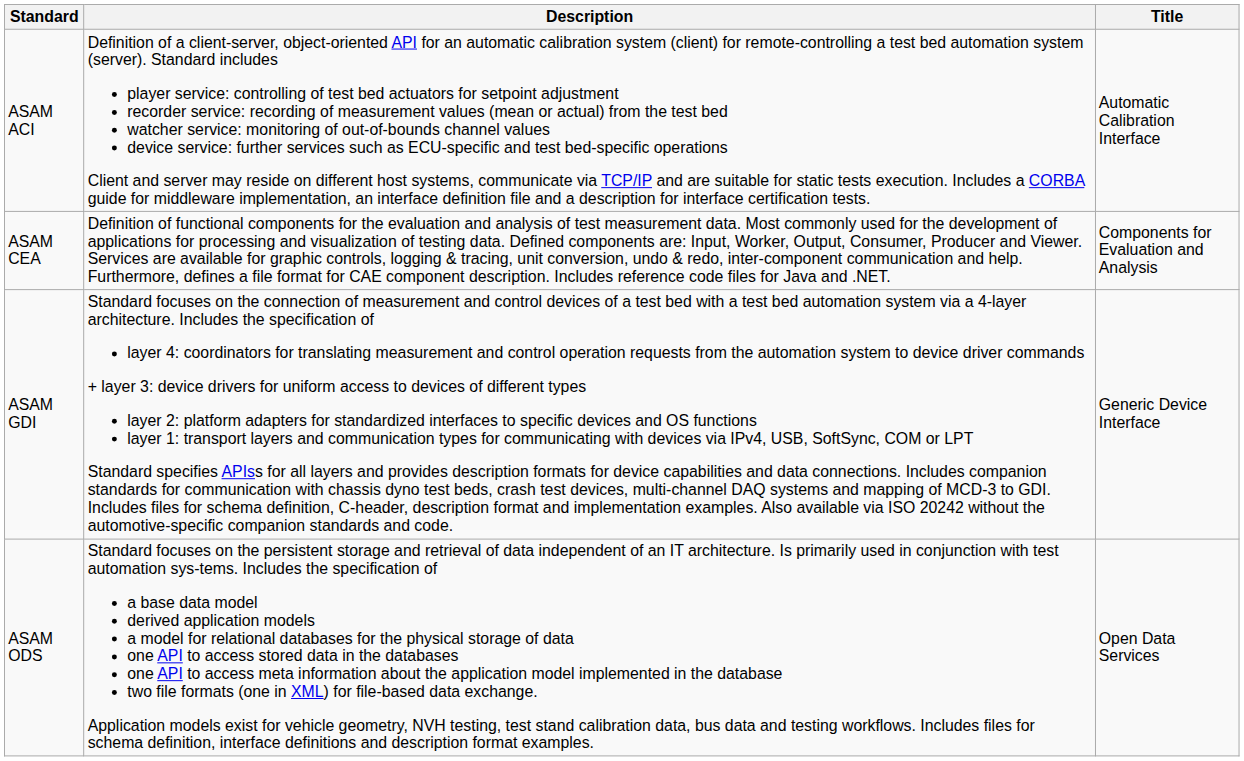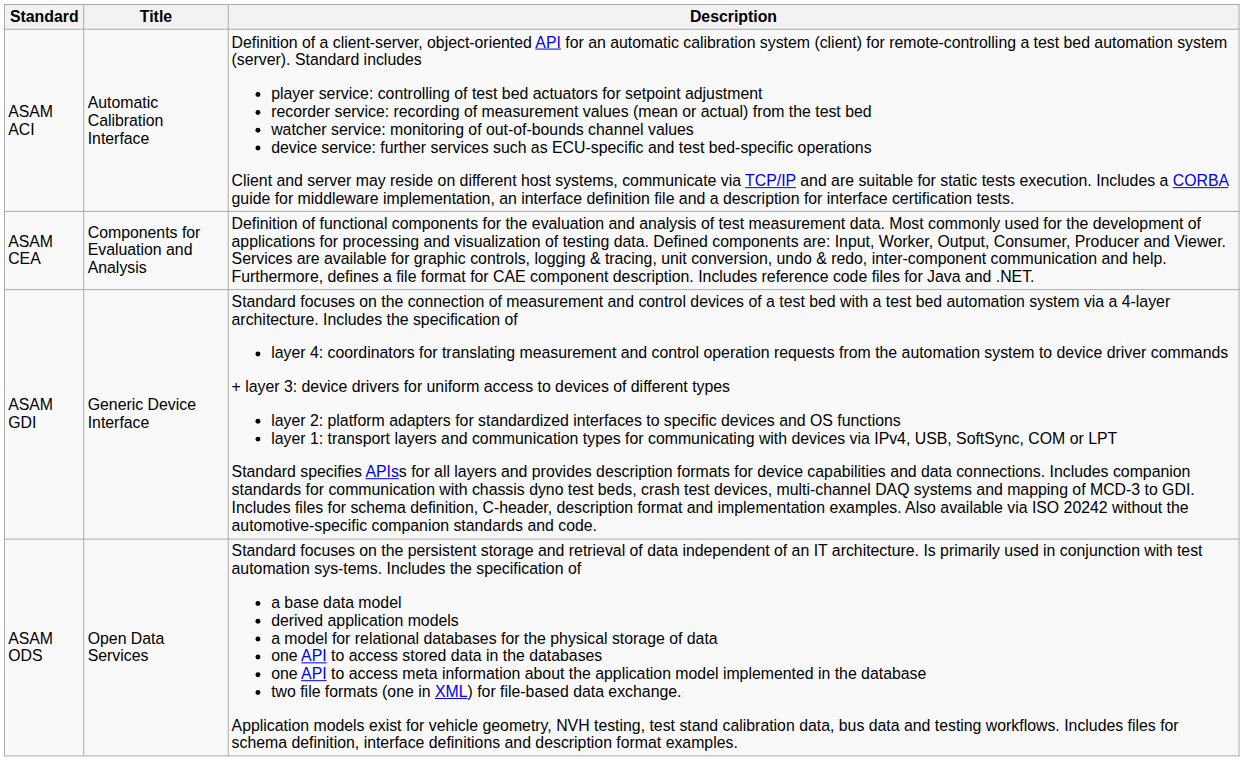columns swapped: Title <-> Description
